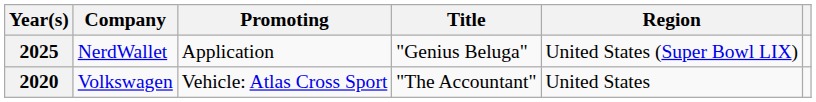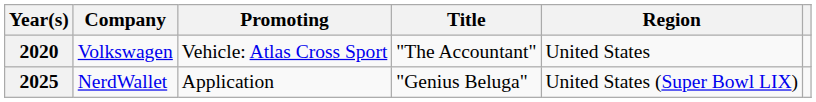rows swapped: 2020 <-> 2025
